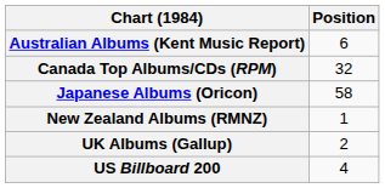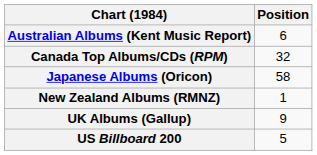UK Albums (Gallup) | Position: 2 -> 9
US Billboard 200 | Position: 4 -> 5
